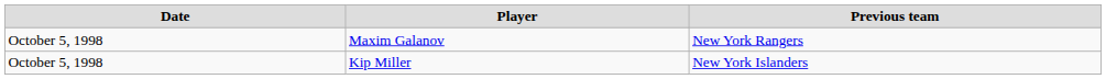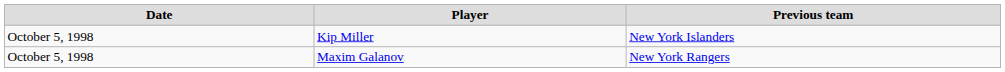rows swapped: Kip Miller <-> Maxim Galanov
